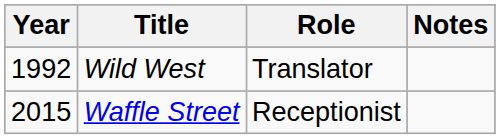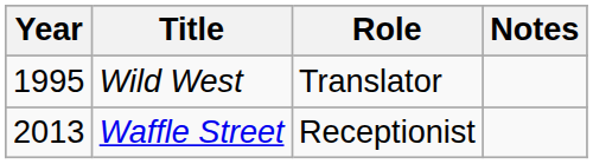Wild West | Year: 1992 -> 1995
Waffle Street | Year: 2015 -> 2013
